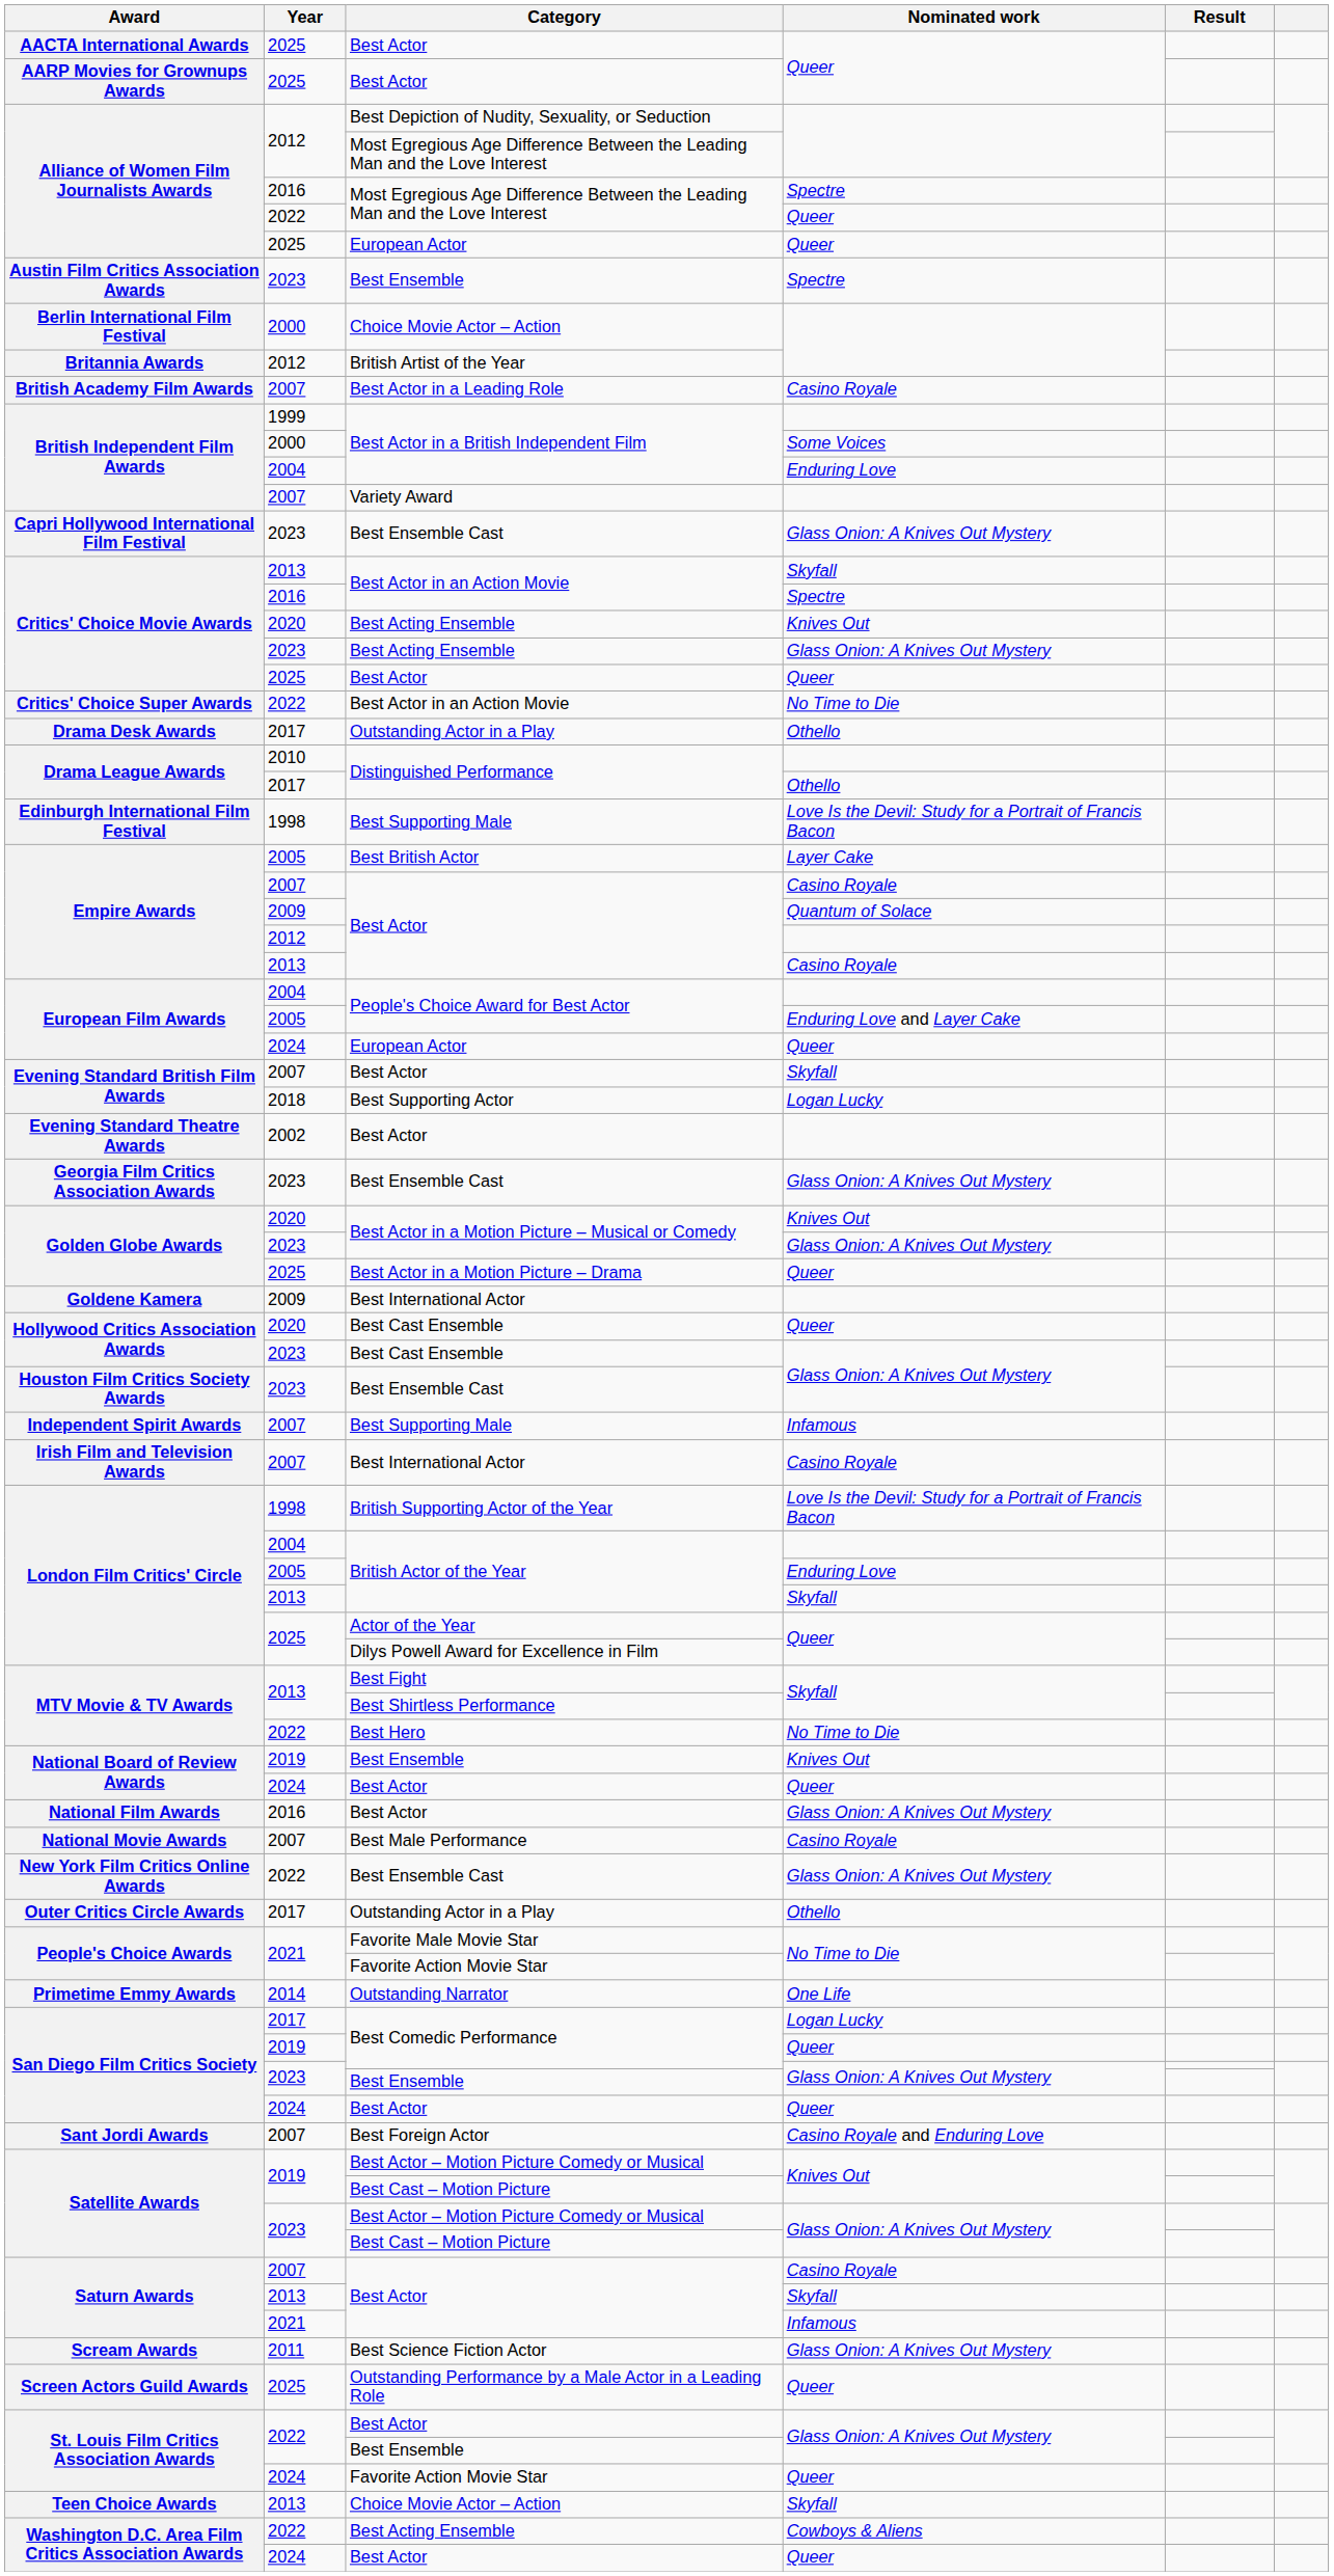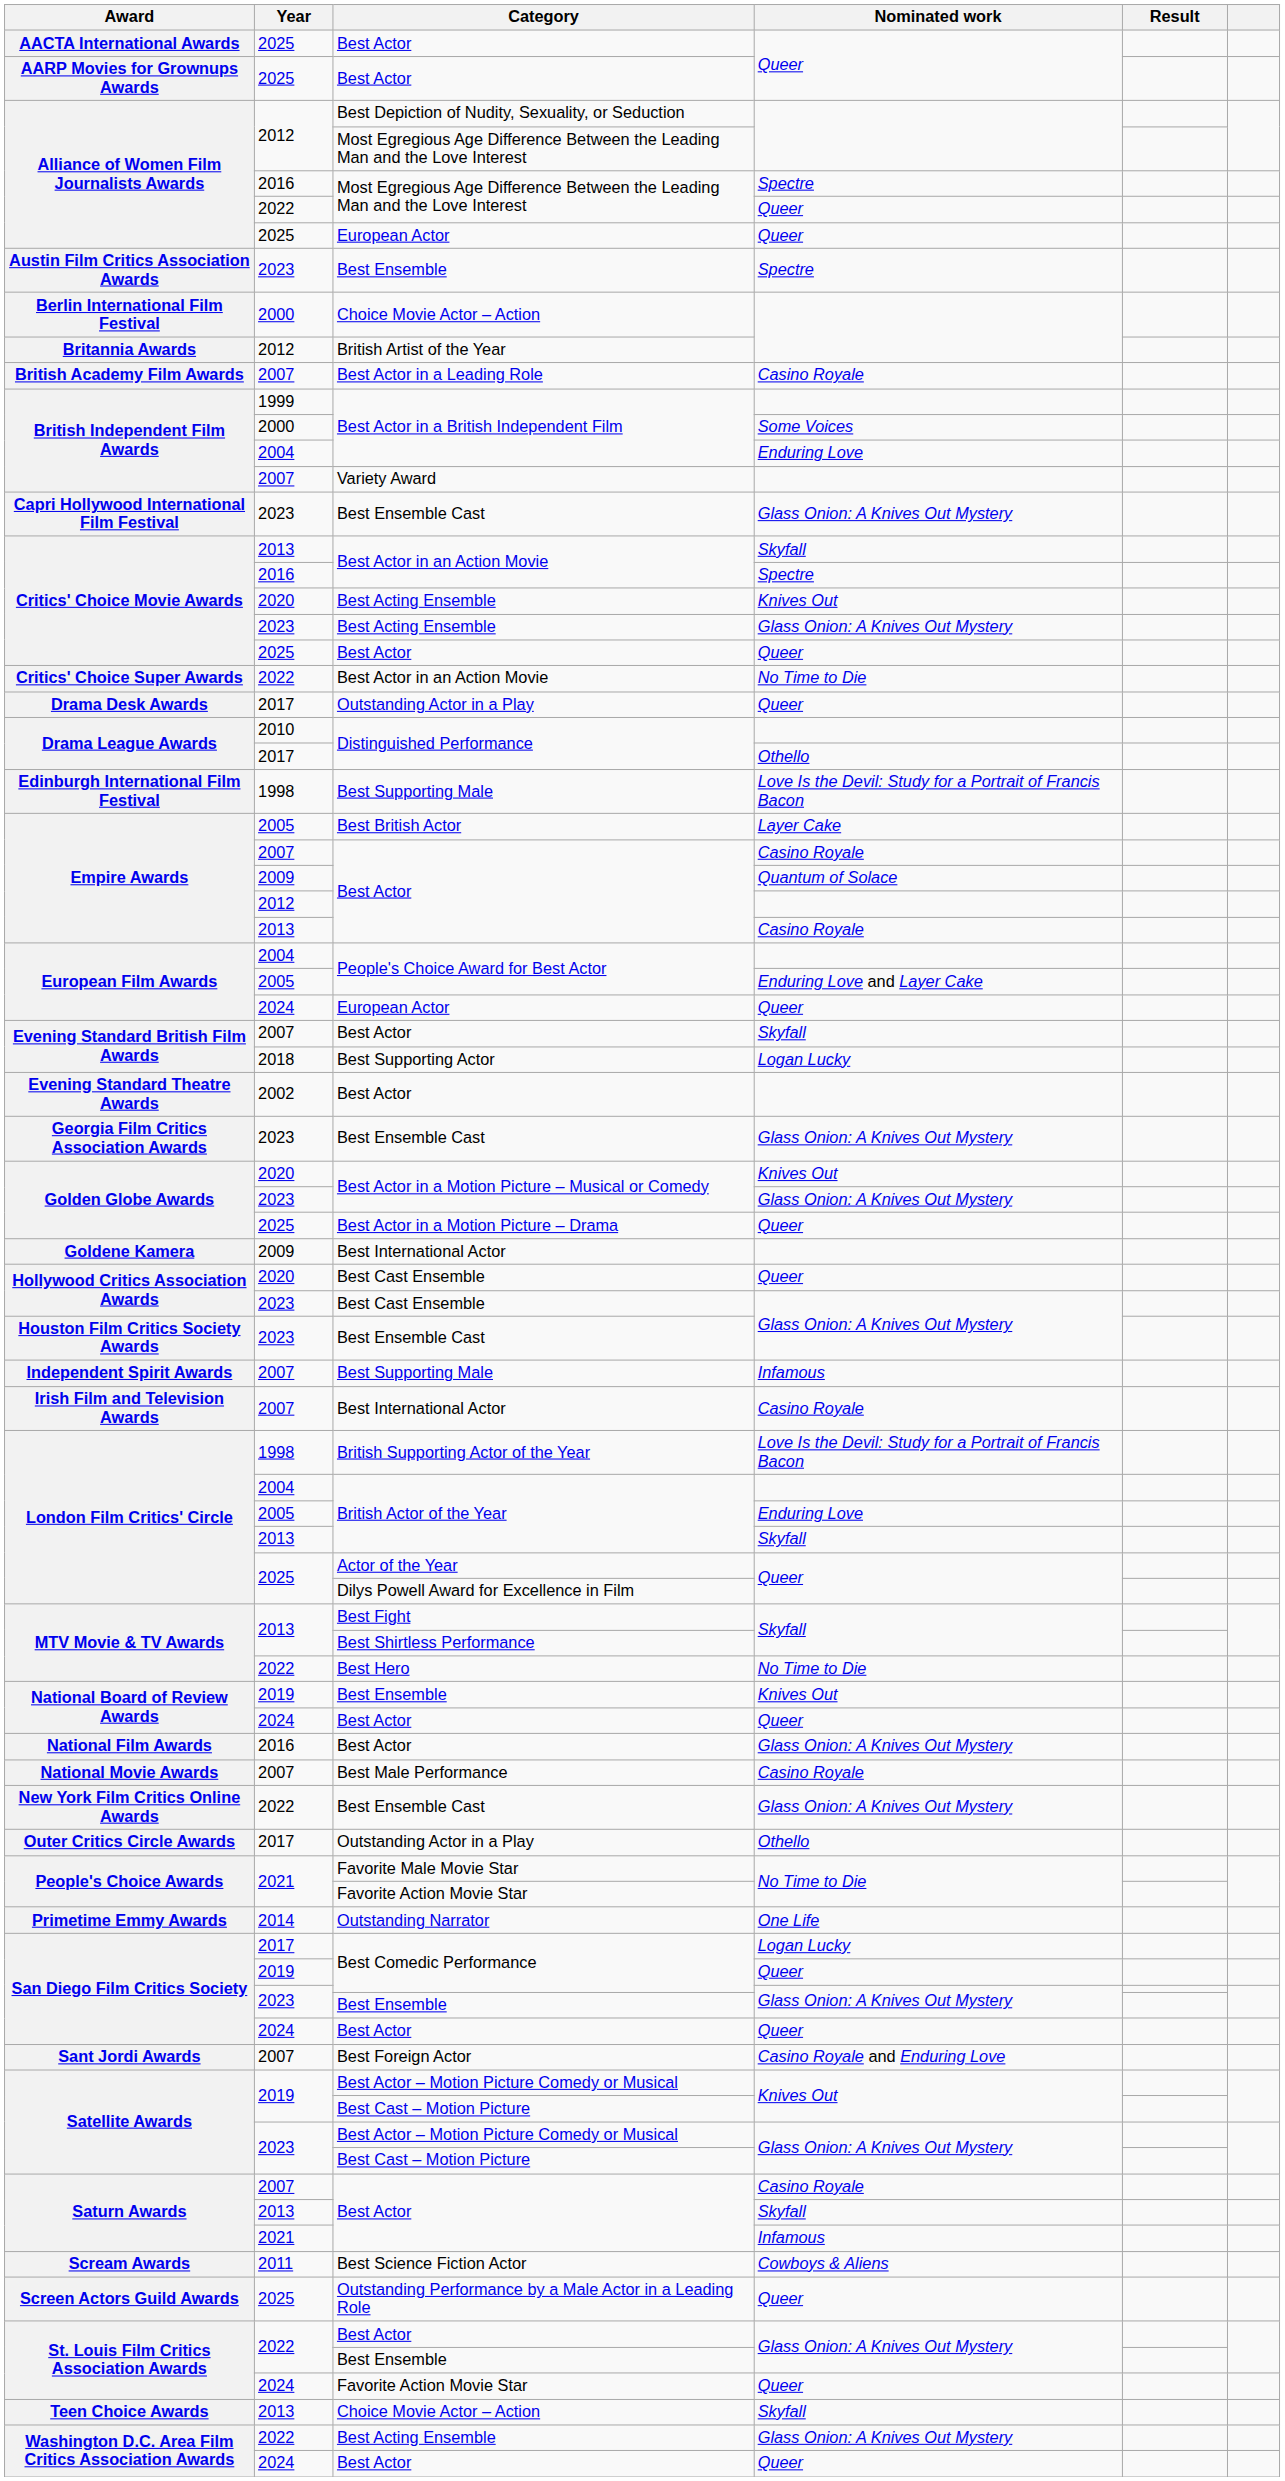Drama Desk Awards | Nominated work: Othello -> Queer
Scream Awards | Nominated work: Glass Onion: A Knives Out Mystery -> Cowboys & Aliens
Washington D.C. Area Film Critics Association Awards / 2022 | Nominated work: Cowboys & Aliens -> Glass Onion: A Knives Out Mystery
